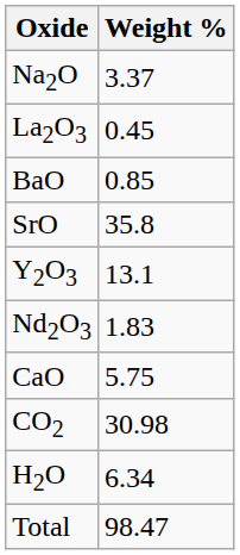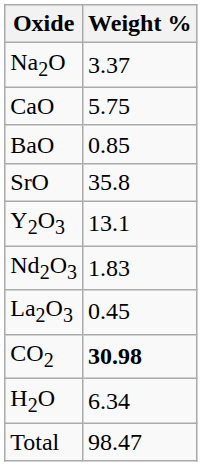rows swapped: CaO <-> La2O3
CO2 | Weight %: normal -> bold
